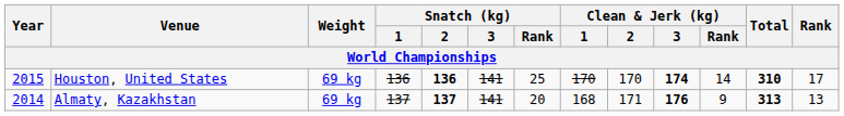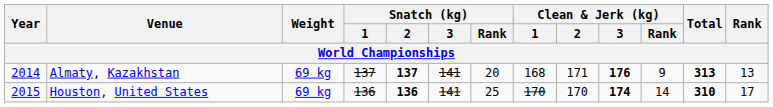rows swapped: Houston, United States <-> Almaty, Kazakhstan
